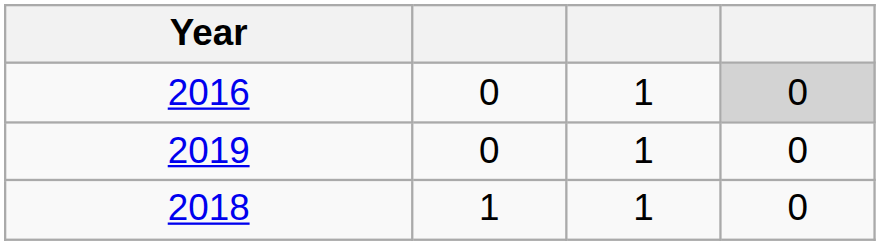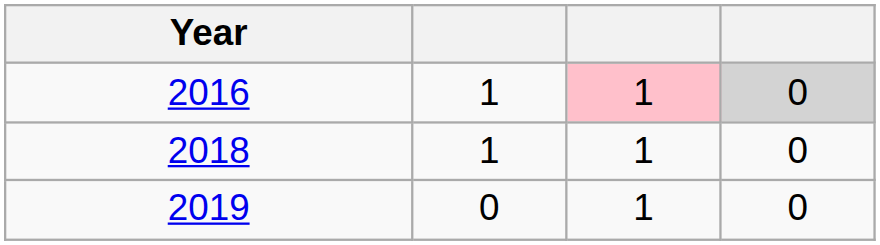2016 | column 2: 0 -> 1
2016 | column 3: no background -> pink background
rows swapped: 2018 <-> 2019
